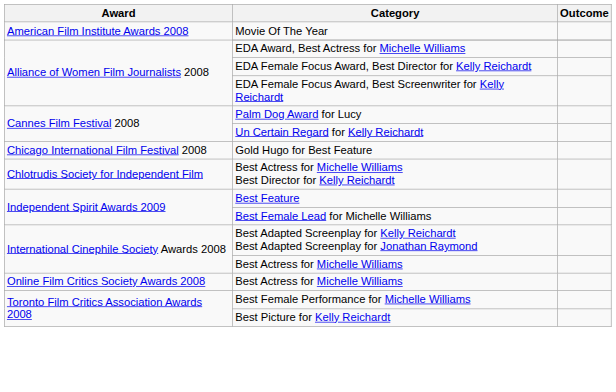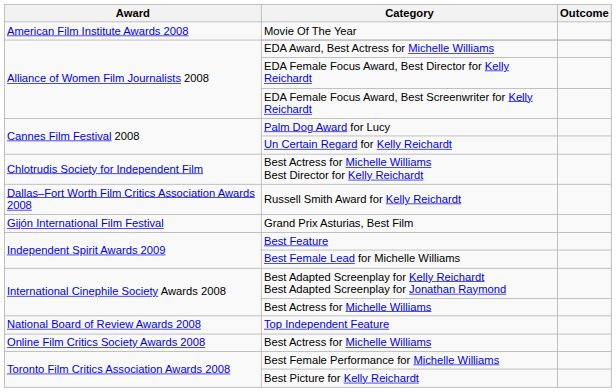- row: Chicago International Film Festival 2008 | Gold Hugo for Best Feature
+ row: Dallas–Fort Worth Film Critics Association Awards 2008 | Russell Smith Award for Kelly Reichardt
+ row: Gijón International Film Festival | Grand Prix Asturias, Best Film
+ row: National Board of Review Awards 2008 | Top Independent Feature
